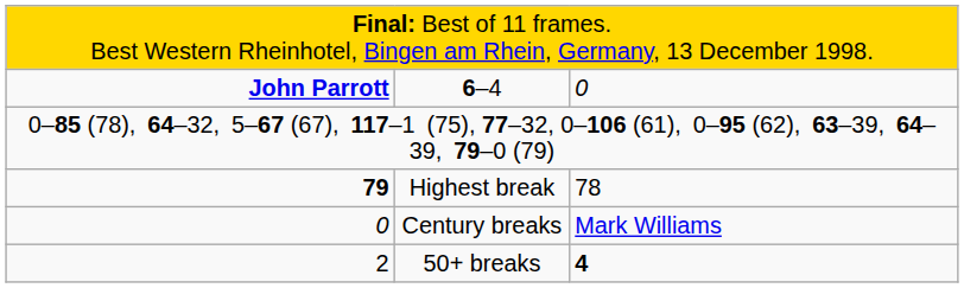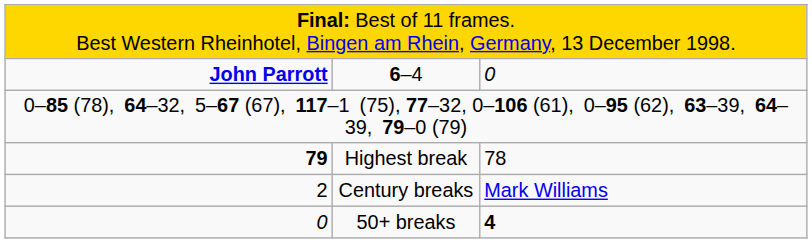Century breaks | column 1: 0 -> 2
50+ breaks | column 1: 2 -> 0
